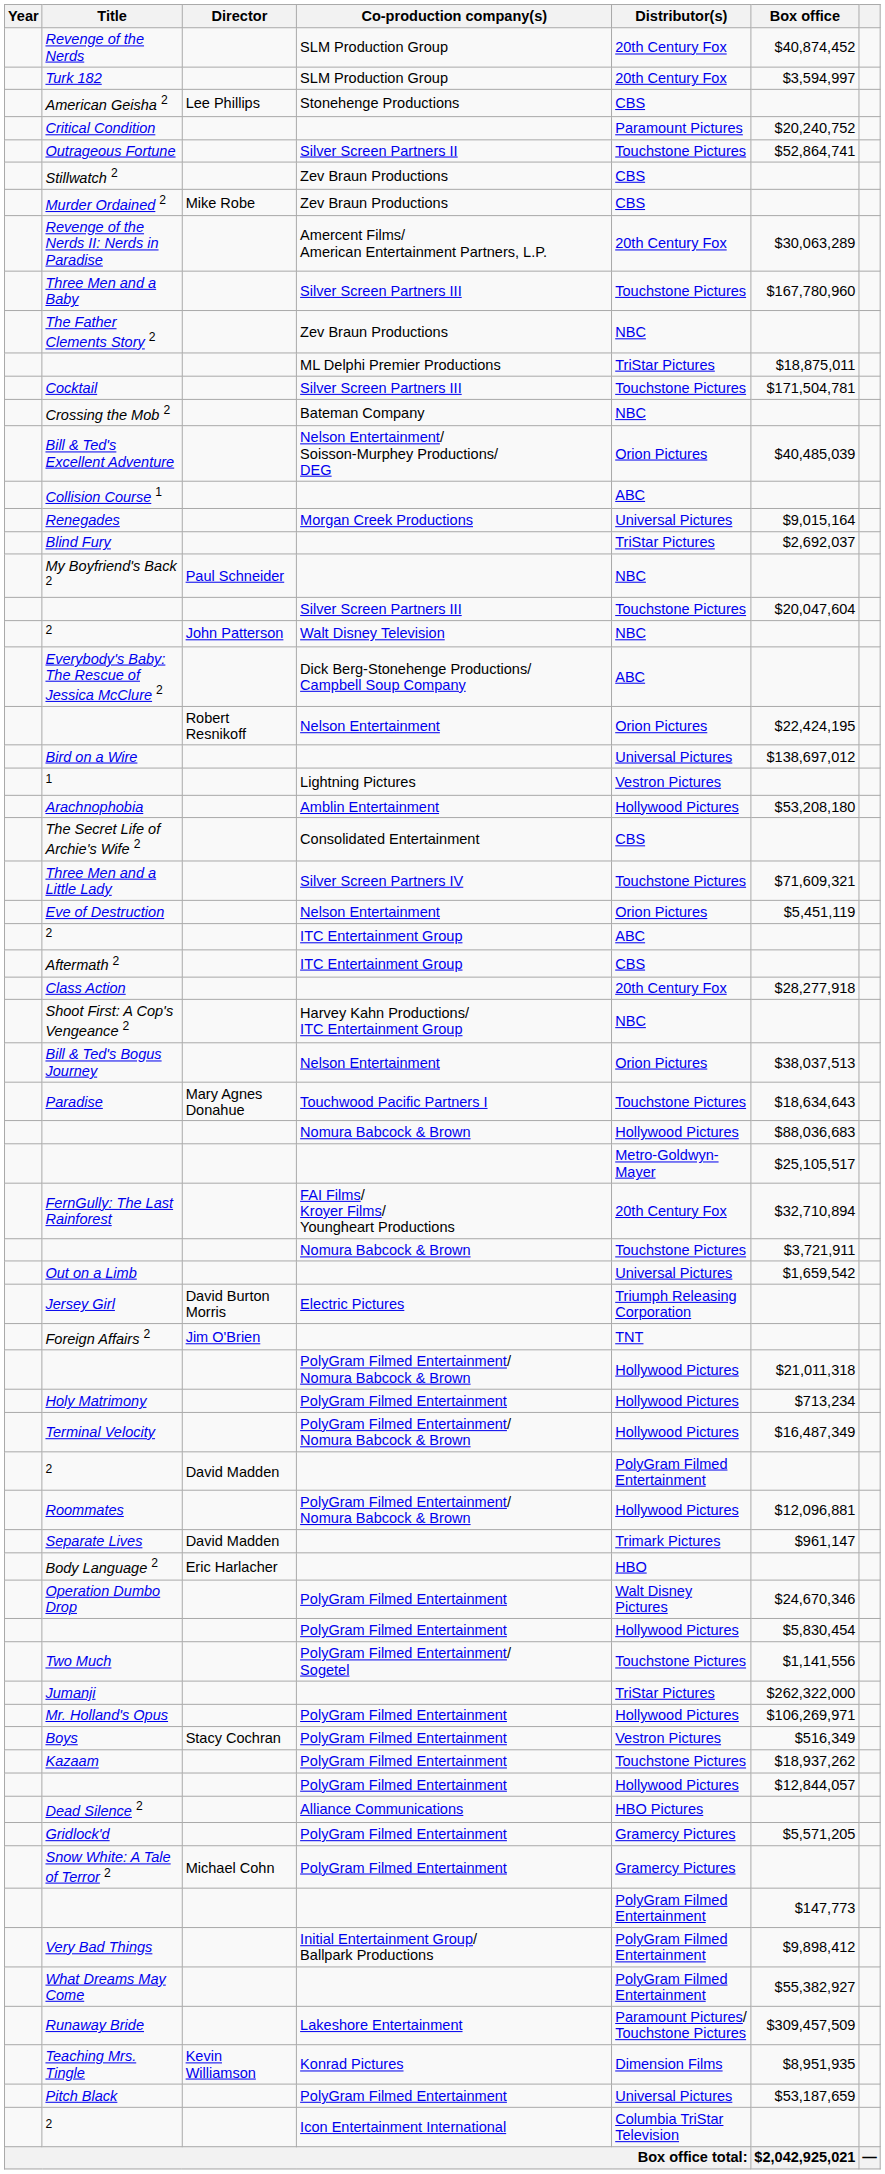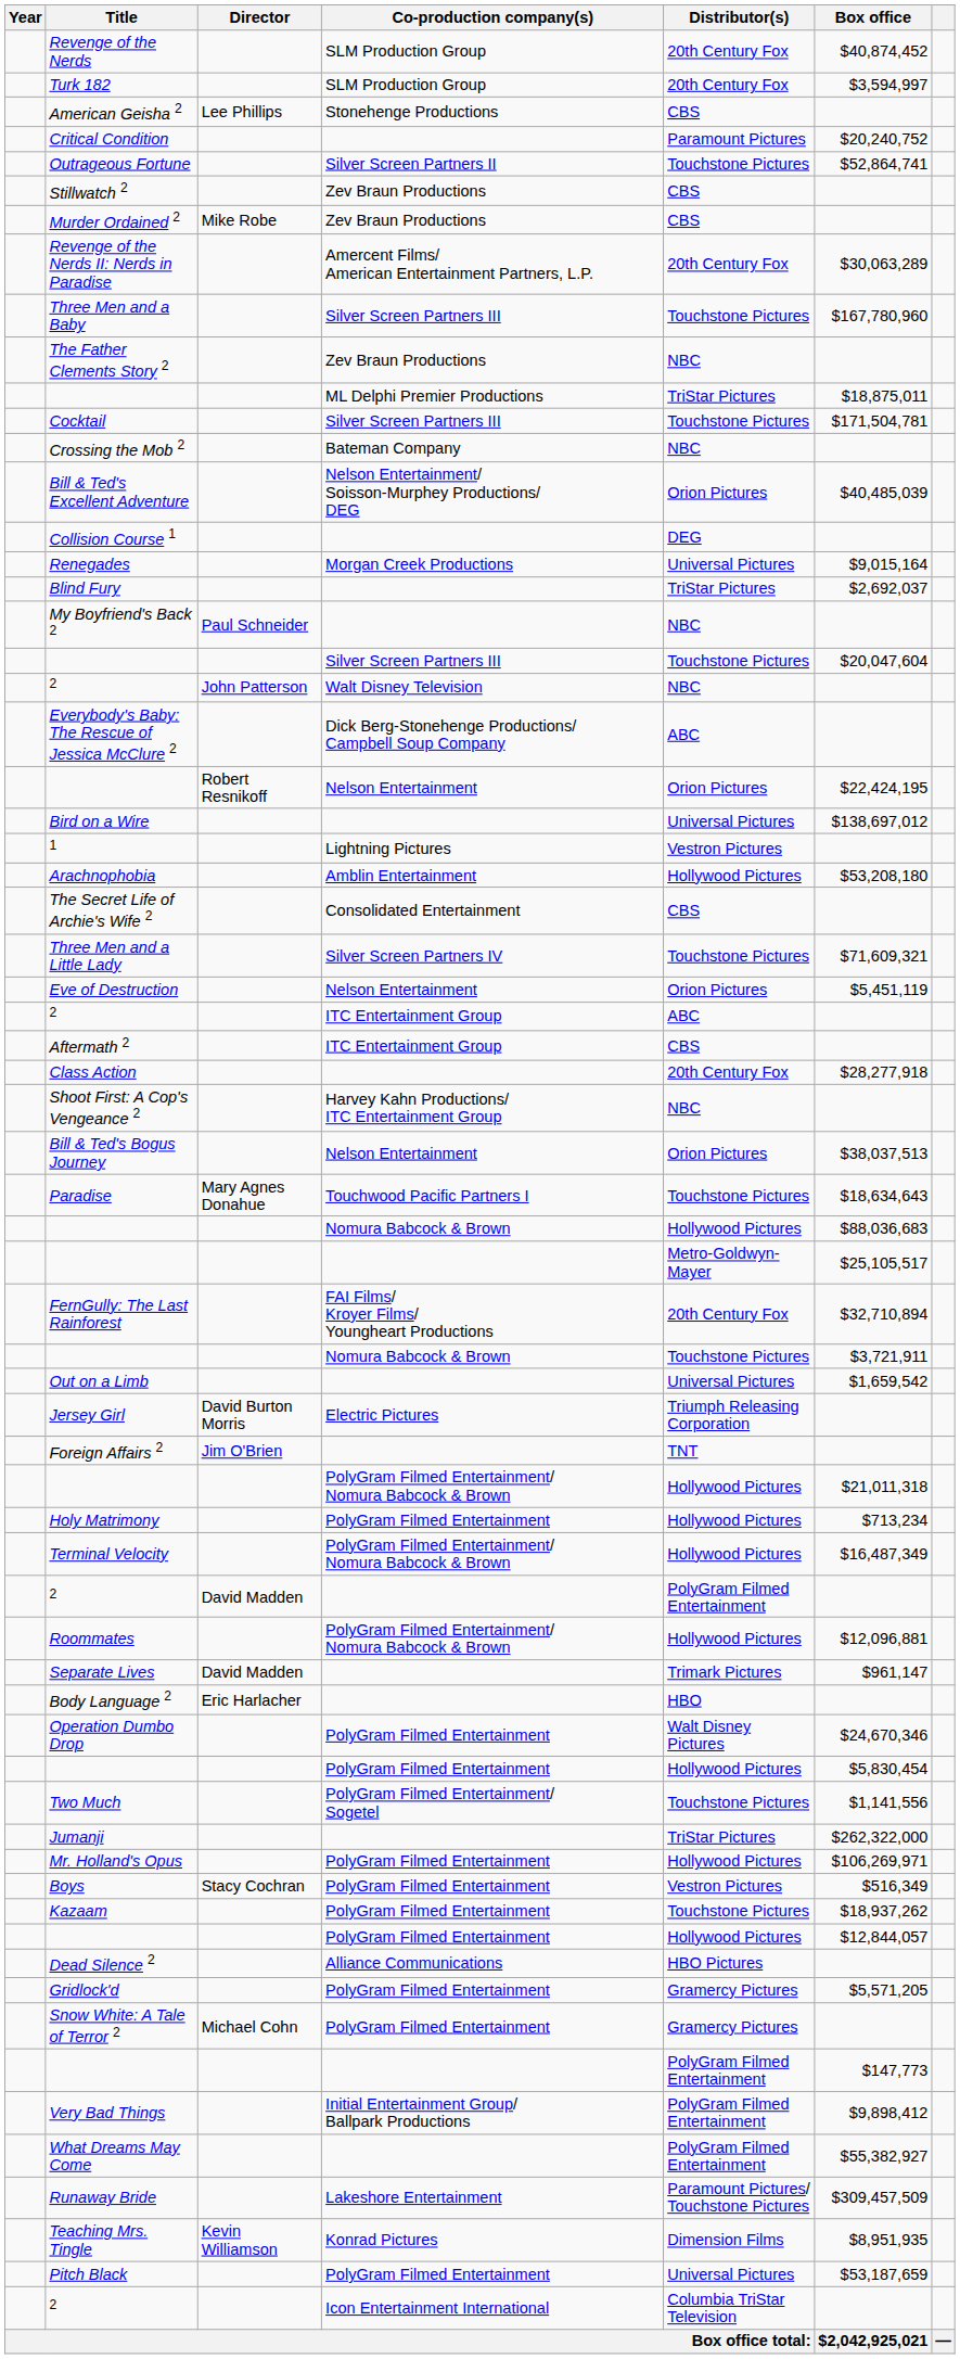Collision Course 1 | Distributor(s): ABC -> DEG
